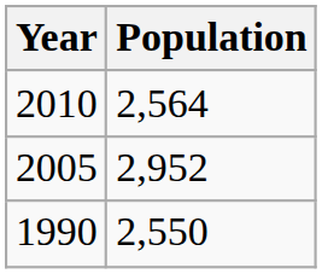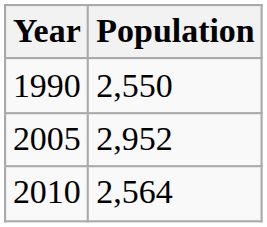rows swapped: 1990 <-> 2010
